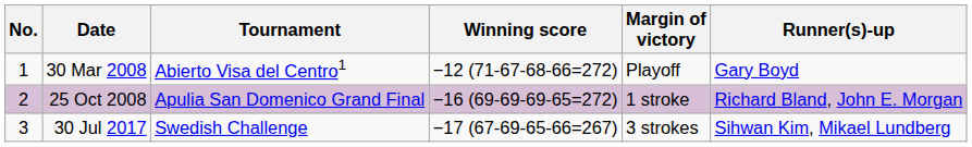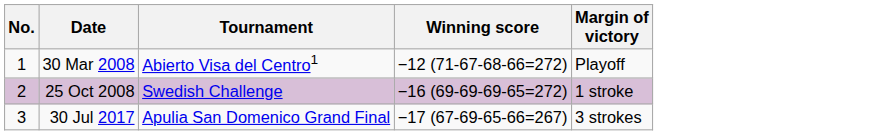- column: Runner(s)-up | Gary Boyd | Richard Bland, John E. Morgan | Sihwan Kim, Mikael Lundberg
25 Oct 2008 | Tournament: Apulia San Domenico Grand Final -> Swedish Challenge
30 Jul 2017 | Tournament: Swedish Challenge -> Apulia San Domenico Grand Final
